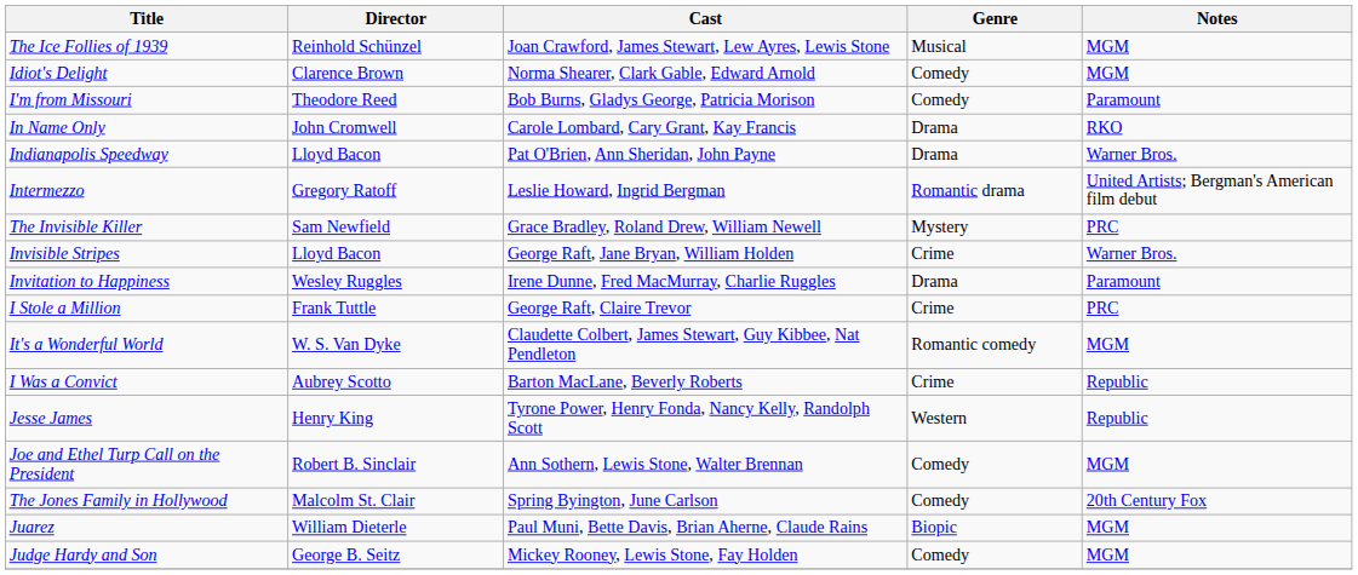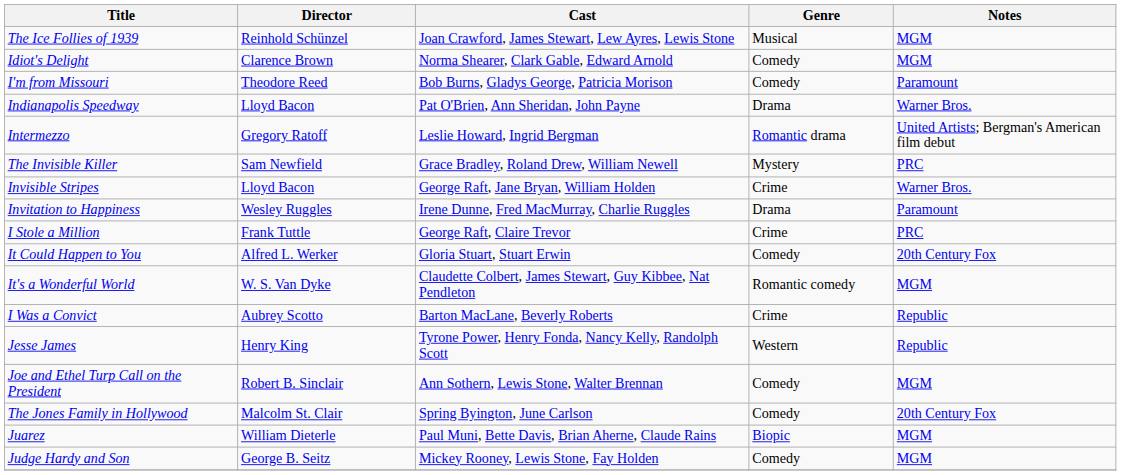- row: In Name Only | John Cromwell | Carole Lombard, Cary Grant, Kay Francis | Drama | RKO
+ row: It Could Happen to You | Alfred L. Werker | Gloria Stuart, Stuart Erwin | Comedy | 20th Century Fox
